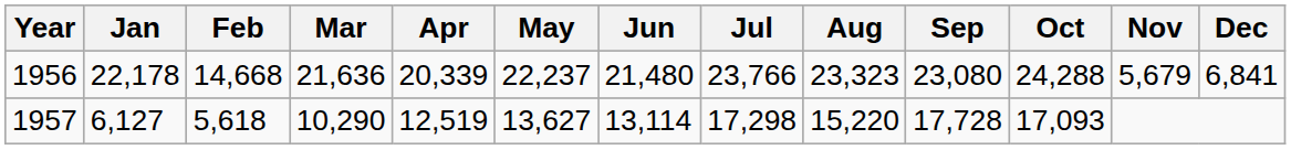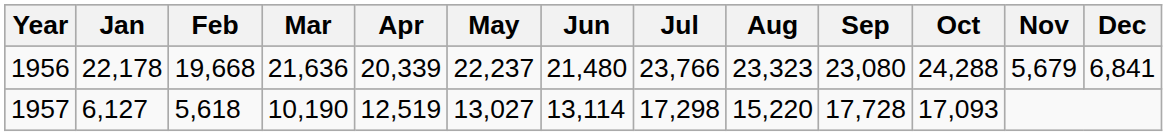1956 | Feb: 14,668 -> 19,668
1957 | Mar: 10,290 -> 10,190
1957 | May: 13,627 -> 13,027
